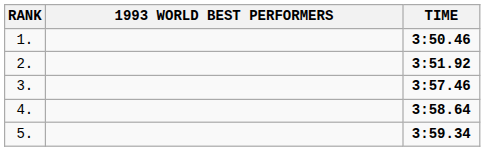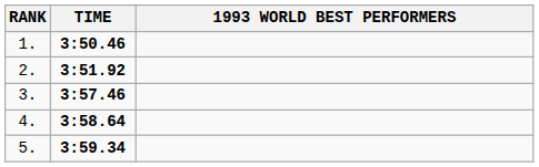columns swapped: 1993 WORLD BEST PERFORMERS <-> TIME
